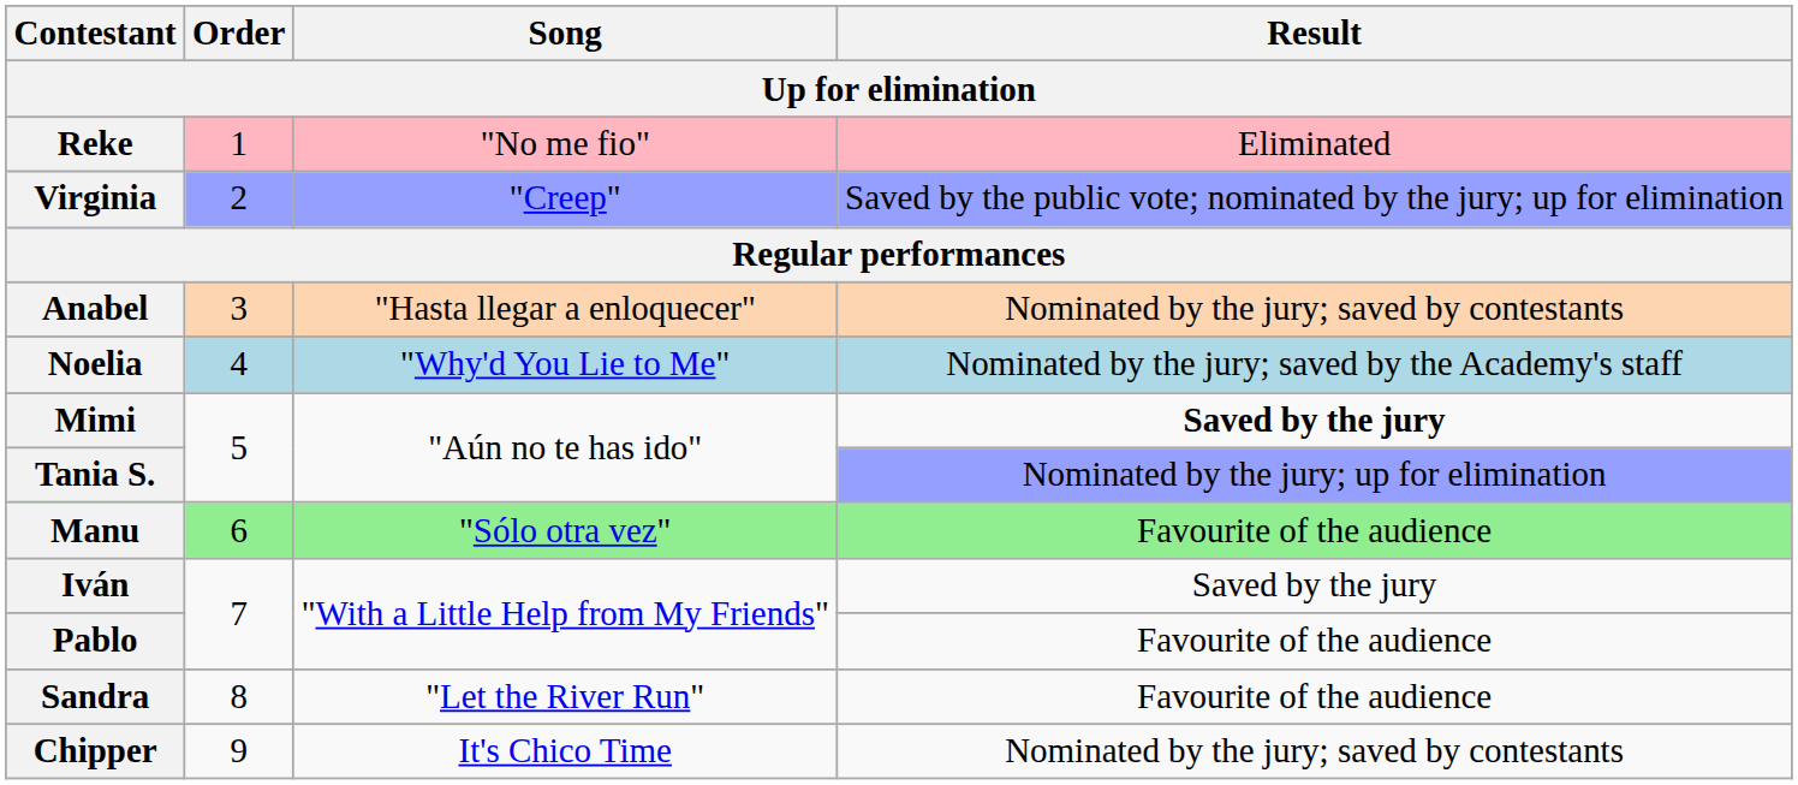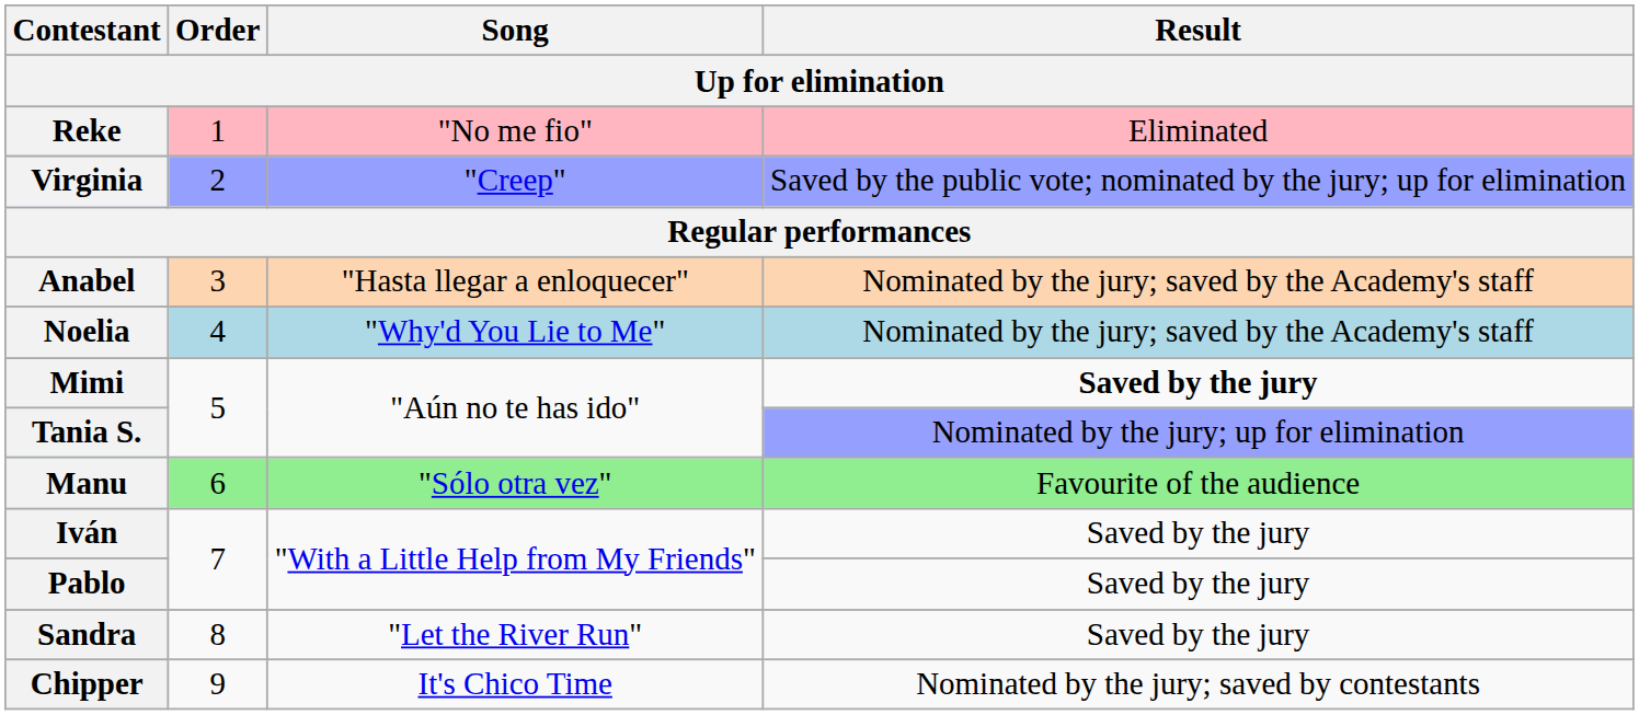Anabel | Result: Nominated by the jury; saved by contestants -> Nominated by the jury; saved by the Academy's staff
Pablo | Result: Favourite of the audience -> Saved by the jury
Sandra | Result: Favourite of the audience -> Saved by the jury
